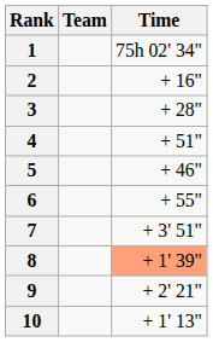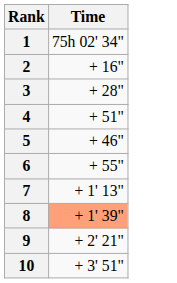- column: Team
7 | Time: + 3' 51" -> + 1' 13"
10 | Time: + 1' 13" -> + 3' 51"
